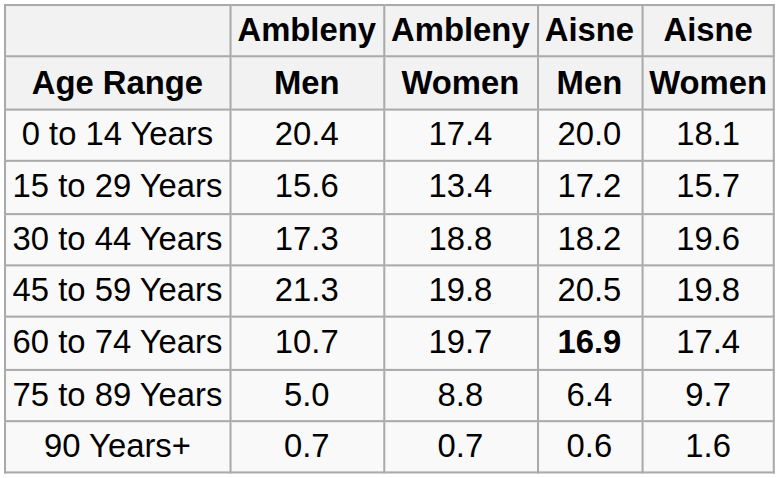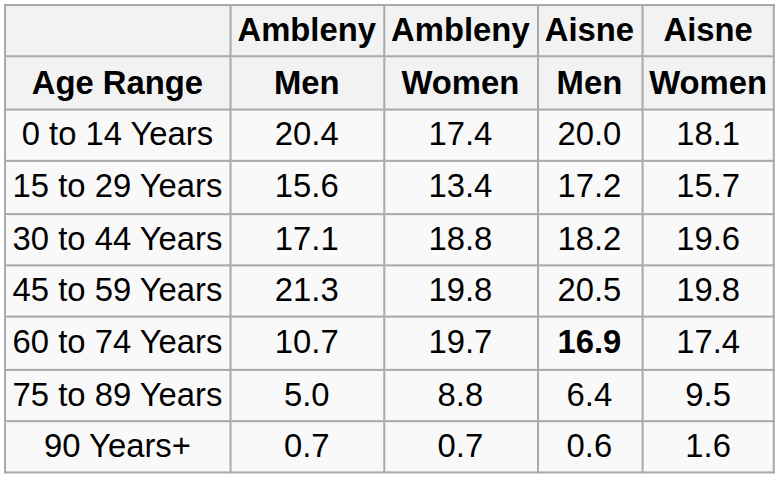30 to 44 Years | Ambleny / Men: 17.3 -> 17.1
75 to 89 Years | Aisne / Women: 9.7 -> 9.5
